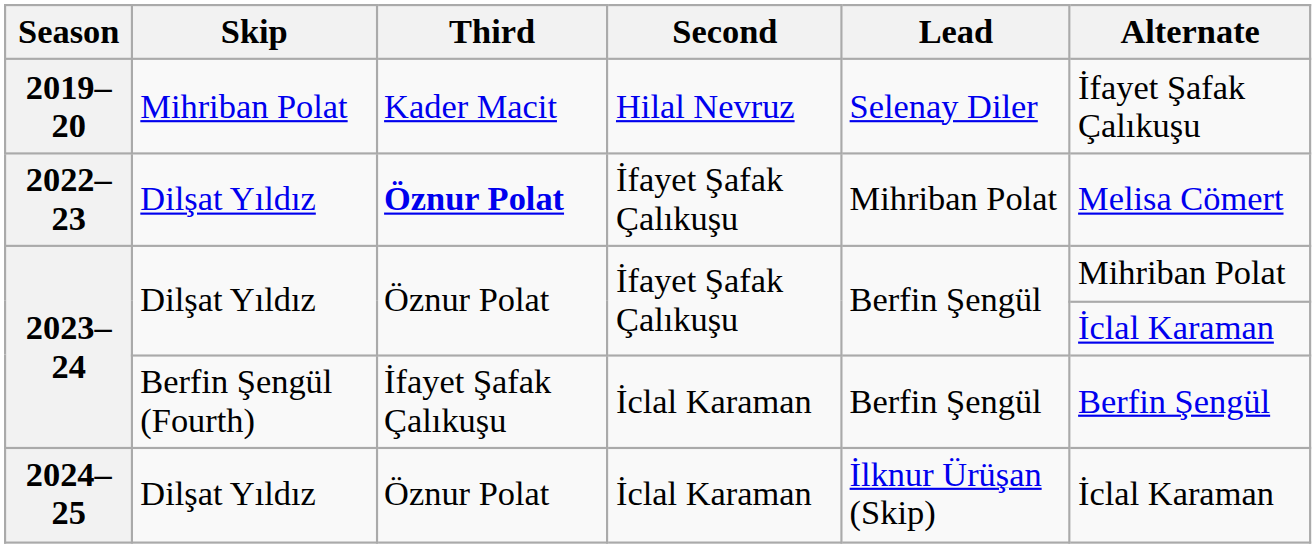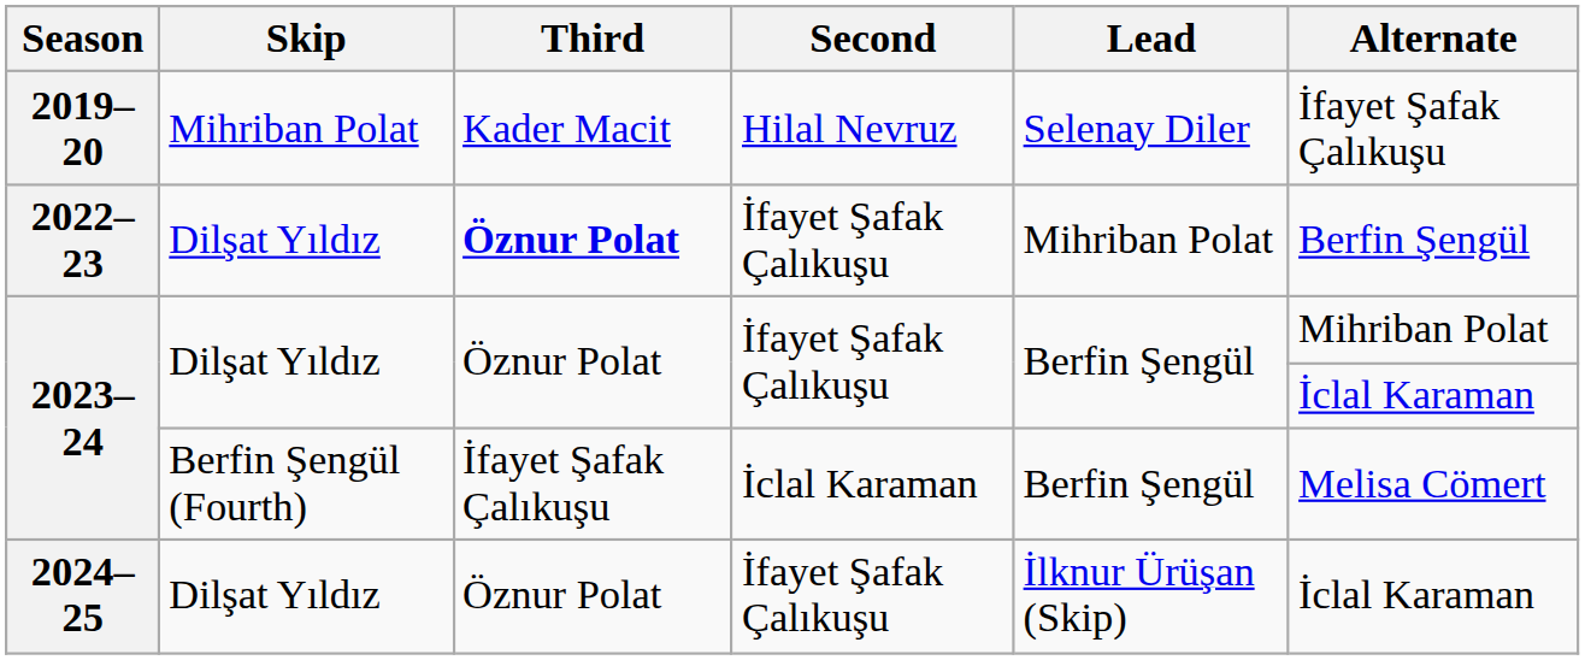2022–23 | Alternate: Melisa Cömert -> Berfin Şengül
2023–24 / Berfin Şengül (Fourth) | Alternate: Berfin Şengül -> Melisa Cömert
2024–25 | Second: İclal Karaman -> İfayet Şafak Çalıkuşu
